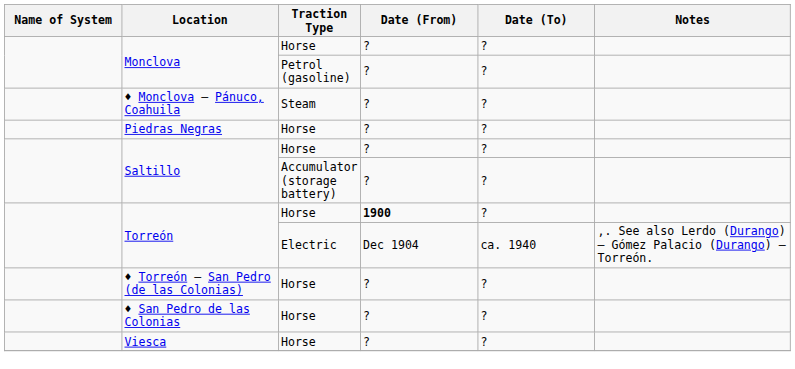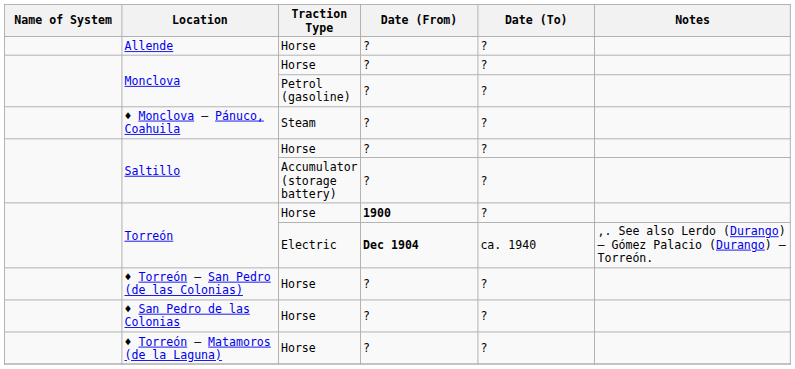+ row: Allende | Horse | ? | ?
- row: Piedras Negras | Horse | ? | ?
Torreón / Electric | Date (From): normal -> bold
+ row: ♦ Torreón – Matamoros (de la Laguna) | Horse | ? | ?
- row: Viesca | Horse | ? | ?
